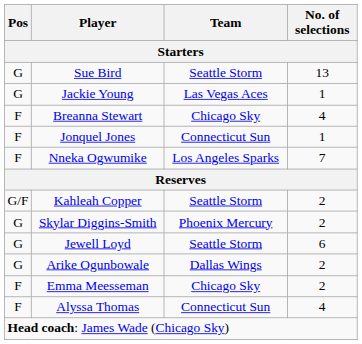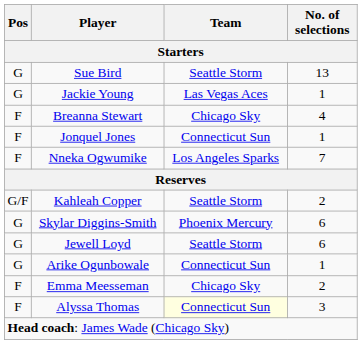Skylar Diggins-Smith | No. of selections: 2 -> 6
Arike Ogunbowale | Team: Dallas Wings -> Connecticut Sun
Arike Ogunbowale | No. of selections: 2 -> 1
Alyssa Thomas | Team: no background -> lightyellow background
Alyssa Thomas | No. of selections: 4 -> 3
